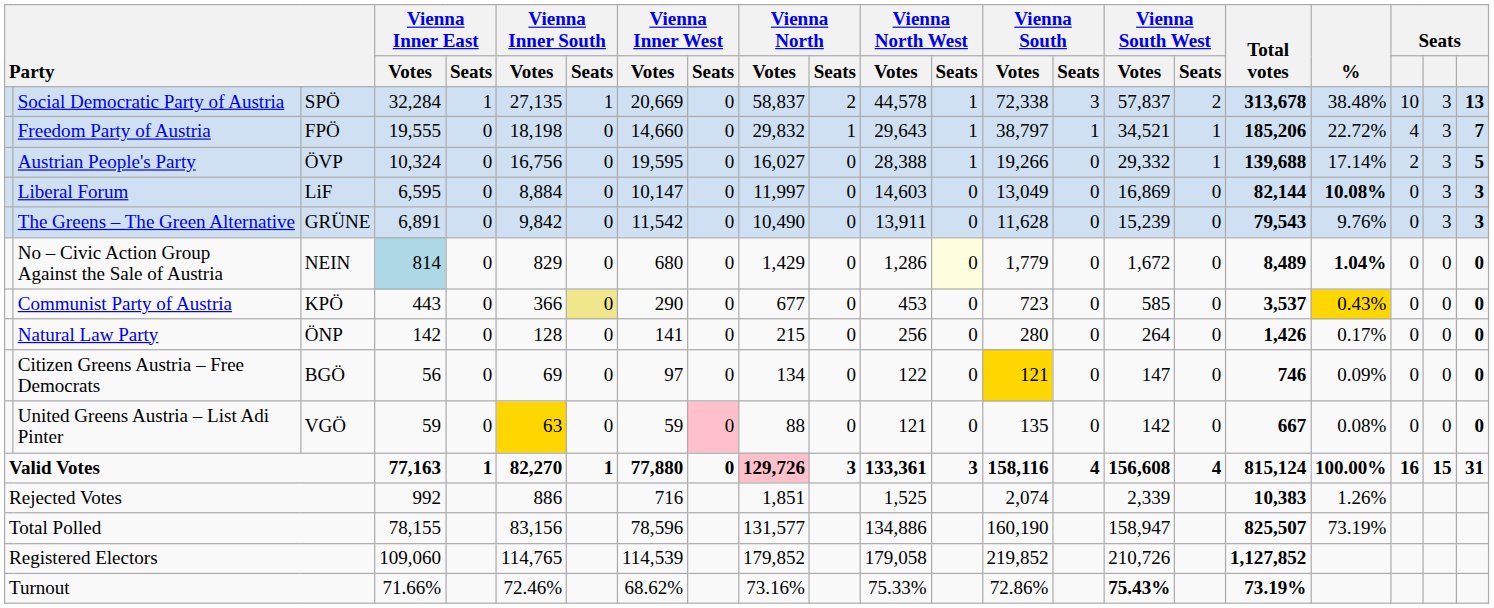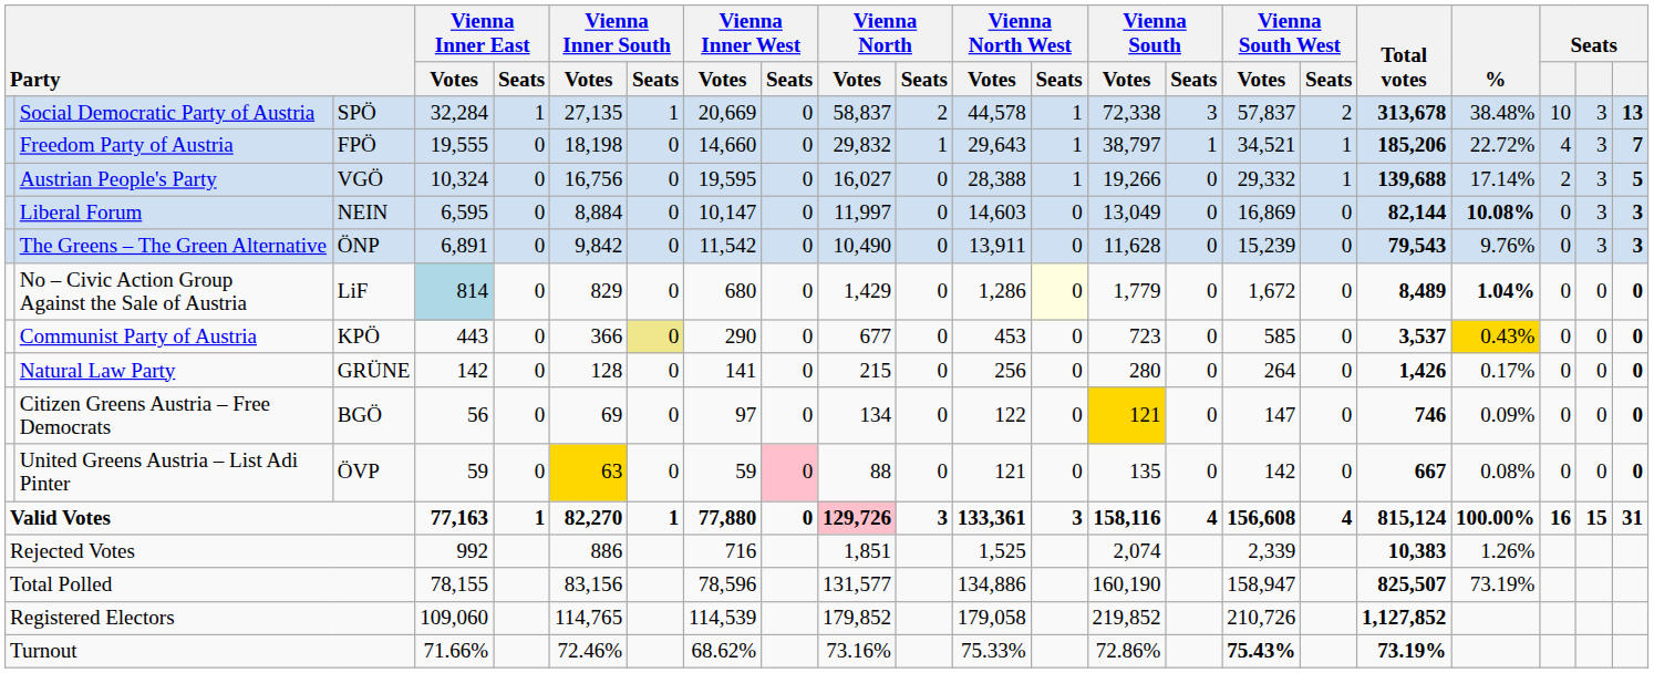Austrian People's Party | column 3: ÖVP -> VGÖ
Liberal Forum | column 3: LiF -> NEIN
The Greens – The Green Alternative | column 3: GRÜNE -> ÖNP
No – Civic Action Group Against the Sale of Austria | column 3: NEIN -> LiF
Natural Law Party | column 3: ÖNP -> GRÜNE
United Greens Austria – List Adi Pinter | column 3: VGÖ -> ÖVP
